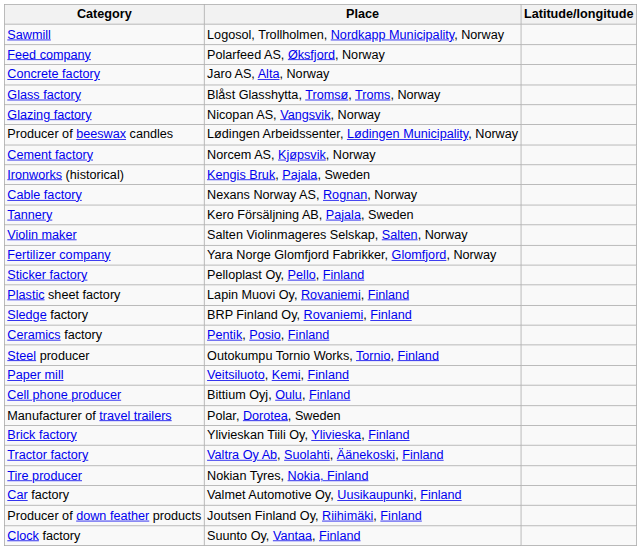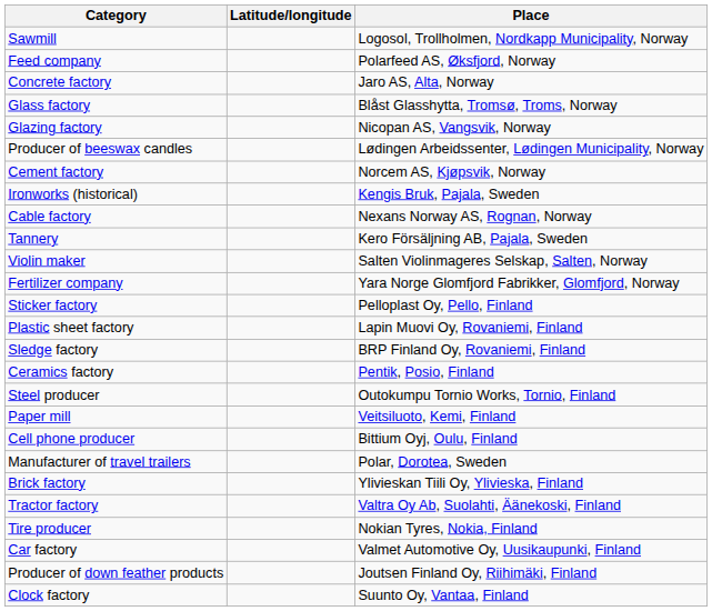columns swapped: Place <-> Latitude/longitude
